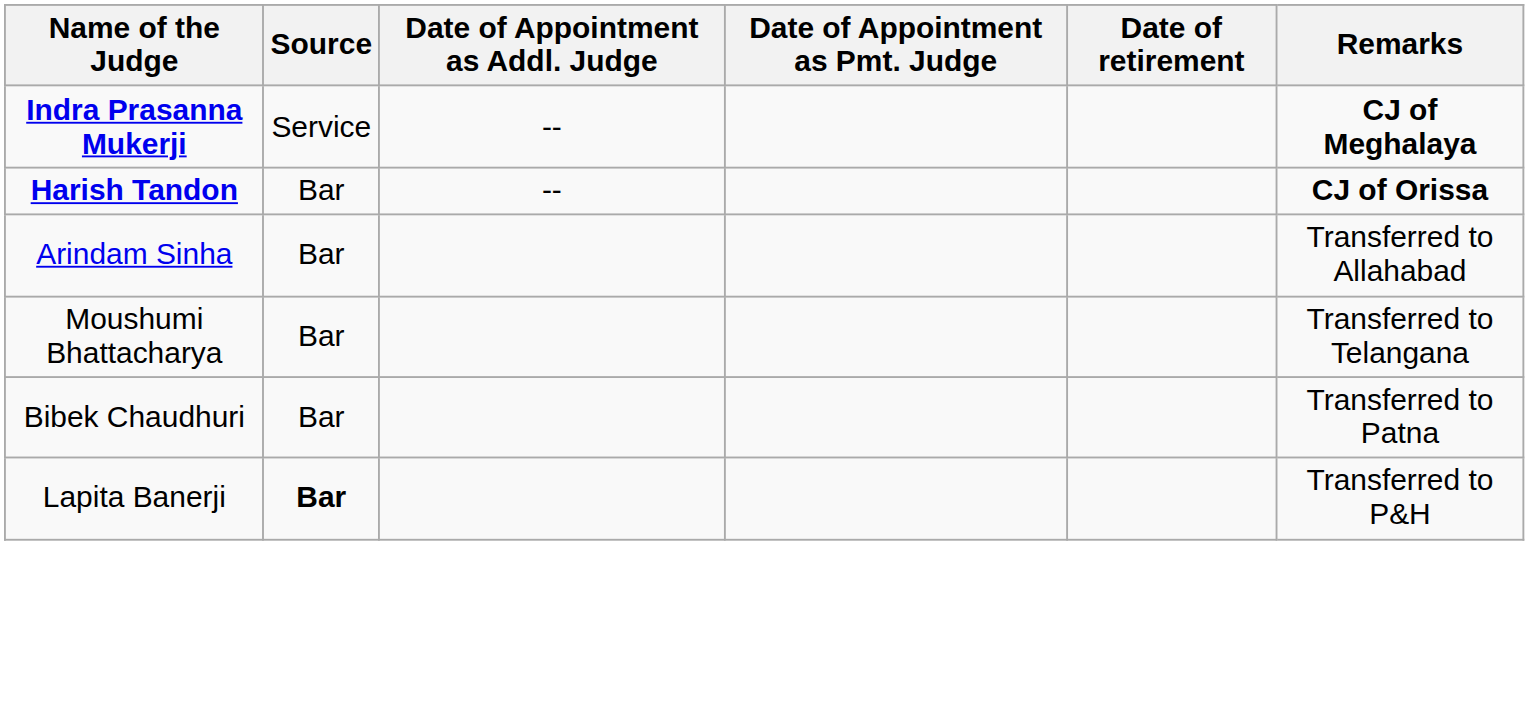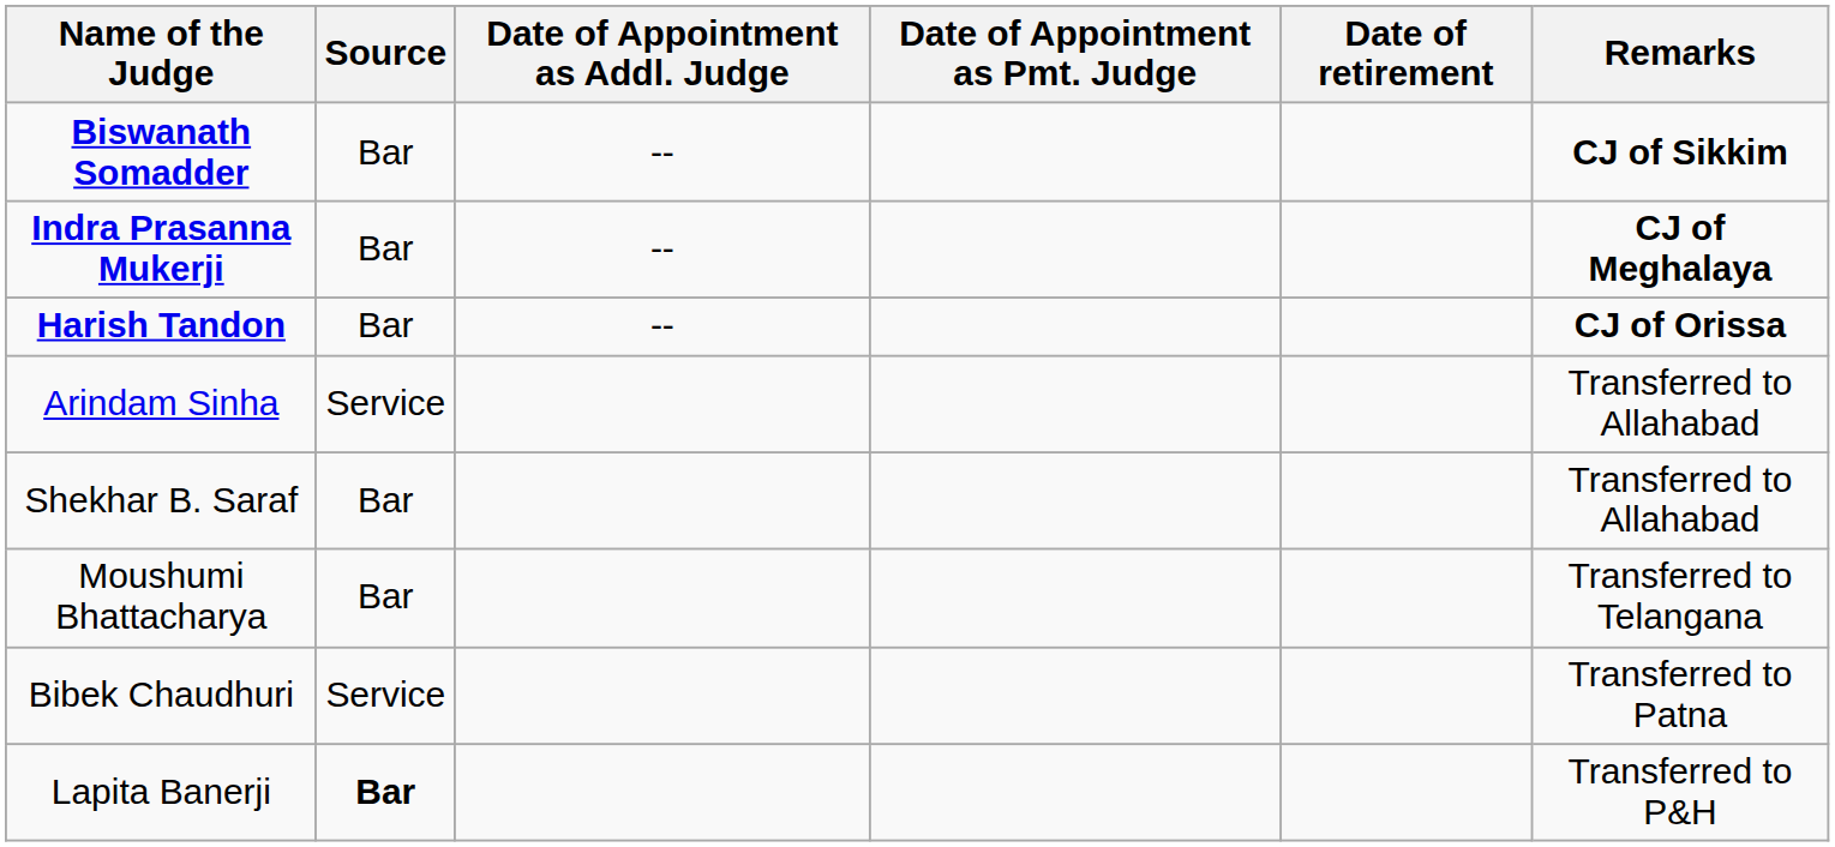+ row: Biswanath Somadder | Bar | -- | CJ of Sikkim
Indra Prasanna Mukerji | Source: Service -> Bar
Arindam Sinha | Source: Bar -> Service
+ row: Shekhar B. Saraf | Bar | Transferred to Allahabad
Bibek Chaudhuri | Source: Bar -> Service
